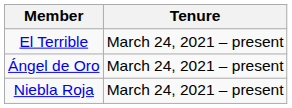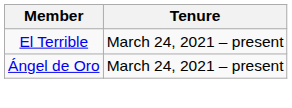- row: Niebla Roja | March 24, 2021 – present
